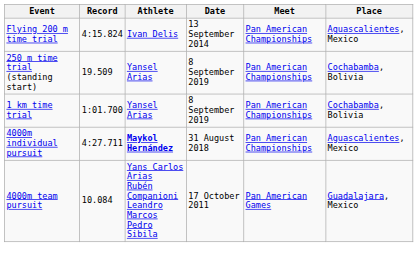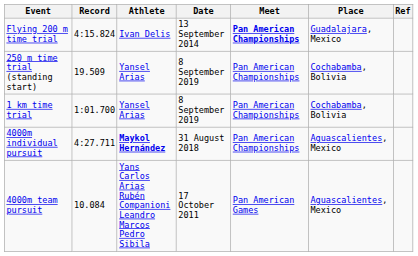+ column: Ref
Flying 200 m time trial | Meet: normal -> bold
Flying 200 m time trial | Place: Aguascalientes, Mexico -> Guadalajara, Mexico
4000m team pursuit | Place: Guadalajara, Mexico -> Aguascalientes, Mexico
